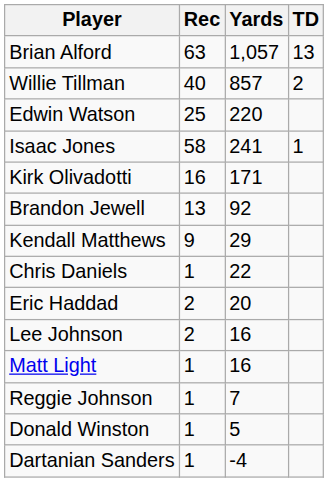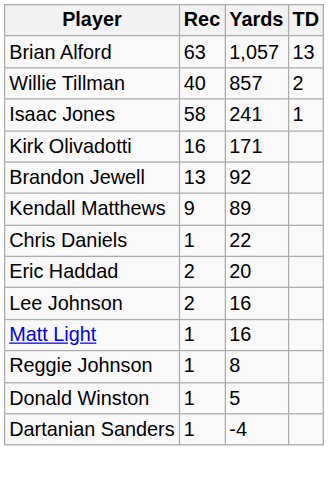- row: Edwin Watson | 25 | 220
Kendall Matthews | Yards: 29 -> 89
Reggie Johnson | Yards: 7 -> 8
